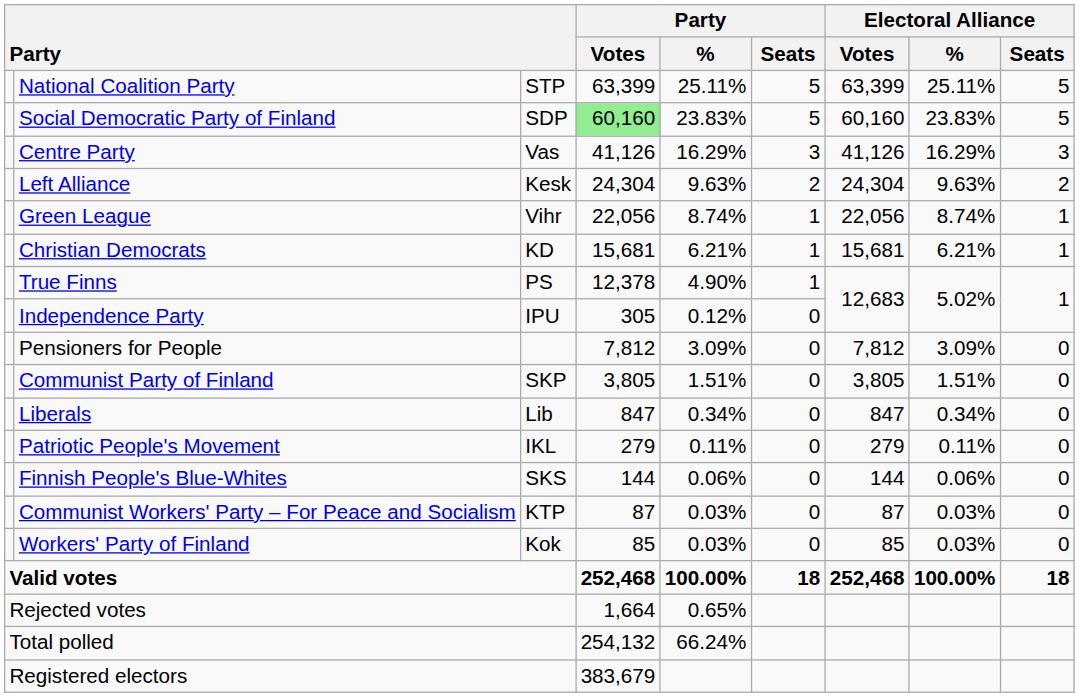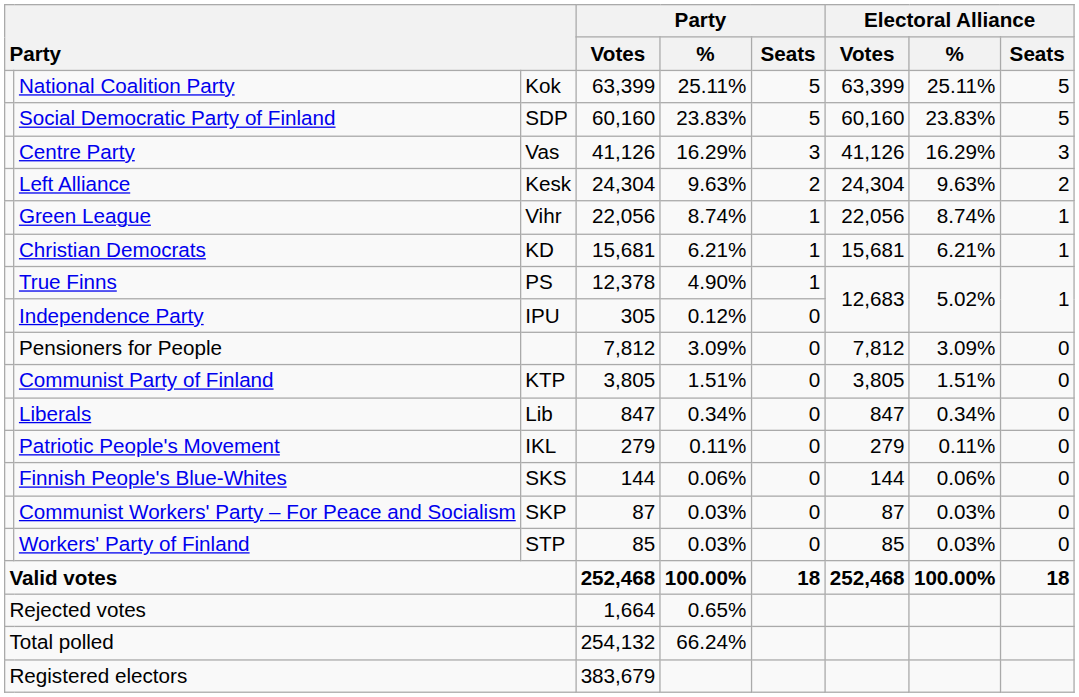National Coalition Party | column 3: STP -> Kok
Social Democratic Party of Finland | Party / Votes: lightgreen background -> no background
Communist Party of Finland | column 3: SKP -> KTP
Communist Workers' Party – For Peace and Socialism | column 3: KTP -> SKP
Workers' Party of Finland | column 3: Kok -> STP
